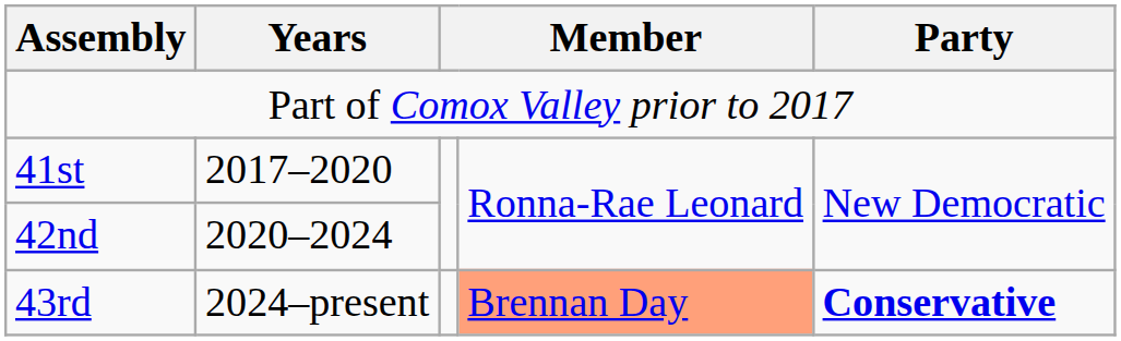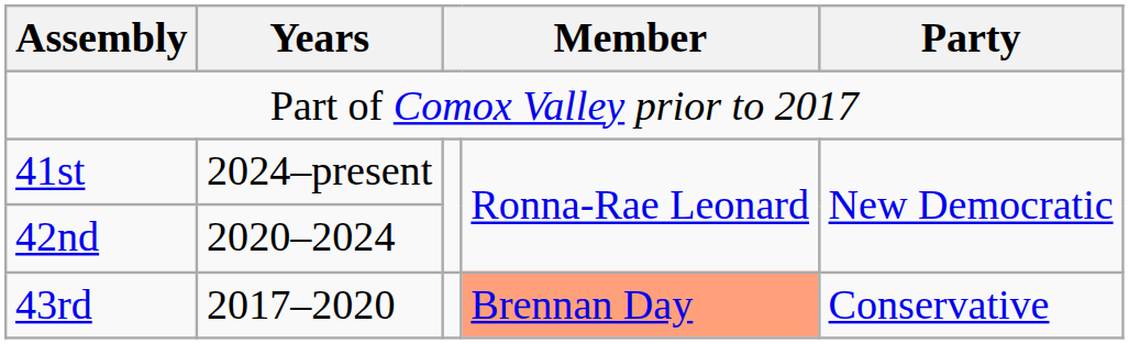41st | Years: 2017–2020 -> 2024–present
43rd | Years: 2024–present -> 2017–2020
43rd | Party: bold -> normal
